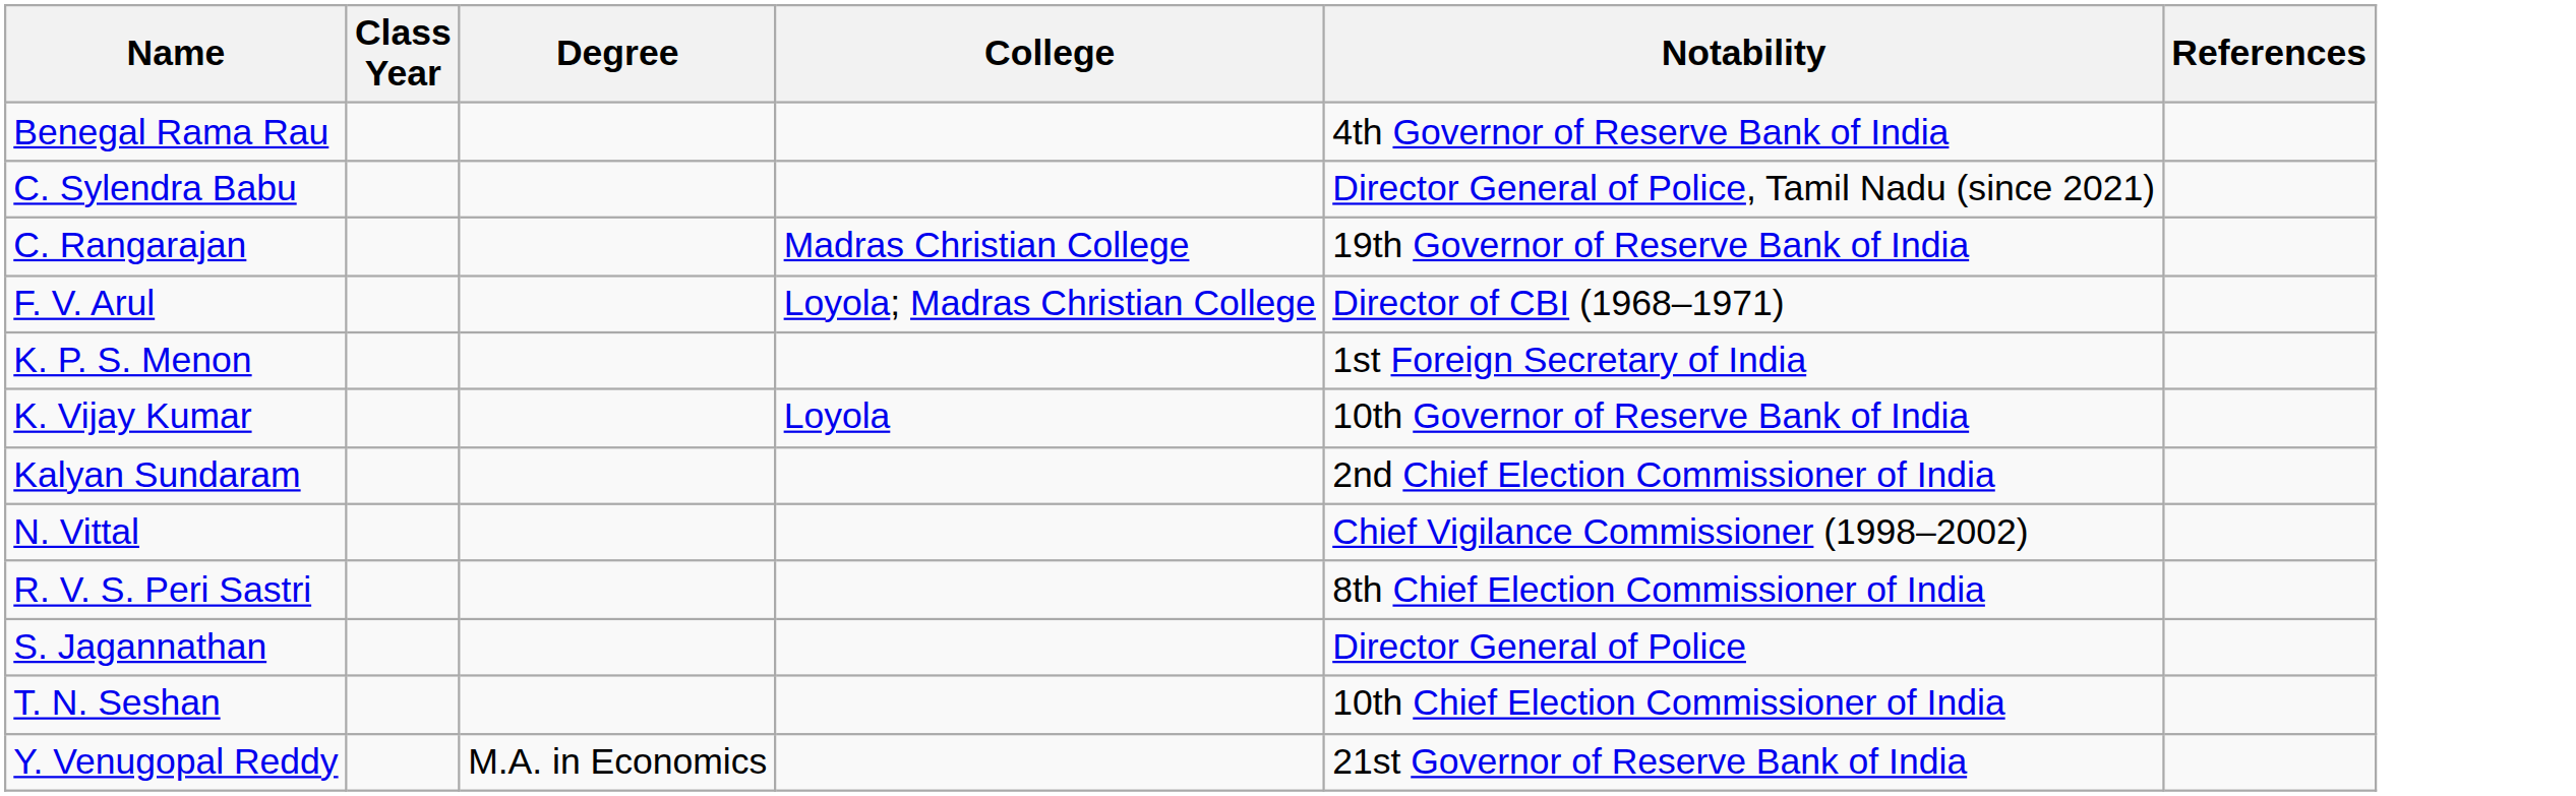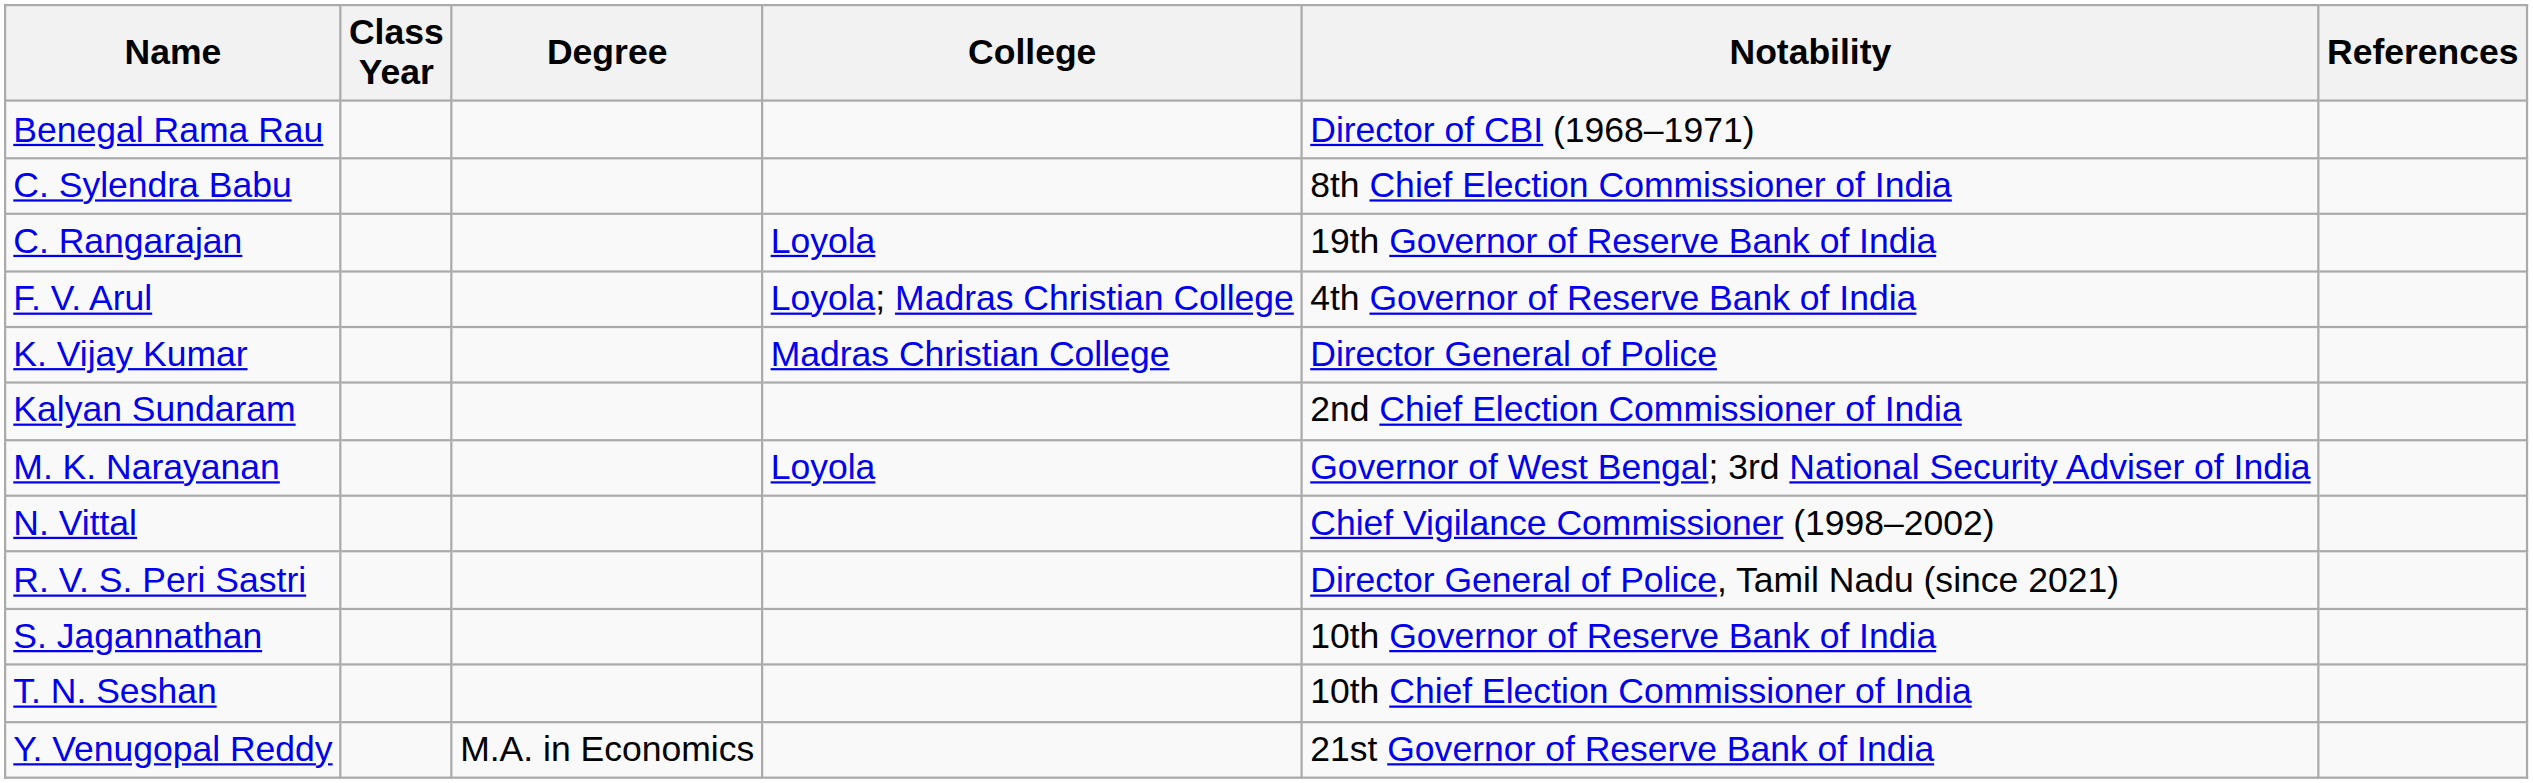Benegal Rama Rau | Notability: 4th Governor of Reserve Bank of India -> Director of CBI (1968–1971)
C. Sylendra Babu | Notability: Director General of Police, Tamil Nadu (since 2021) -> 8th Chief Election Commissioner of India
C. Rangarajan | College: Madras Christian College -> Loyola
F. V. Arul | Notability: Director of CBI (1968–1971) -> 4th Governor of Reserve Bank of India
- row: K. P. S. Menon | 1st Foreign Secretary of India
K. Vijay Kumar | College: Loyola -> Madras Christian College
K. Vijay Kumar | Notability: 10th Governor of Reserve Bank of India -> Director General of Police
+ row: M. K. Narayanan | Loyola | Governor of West Bengal; 3rd National Security Adviser of India
R. V. S. Peri Sastri | Notability: 8th Chief Election Commissioner of India -> Director General of Police, Tamil Nadu (since 2021)
S. Jagannathan | Notability: Director General of Police -> 10th Governor of Reserve Bank of India
